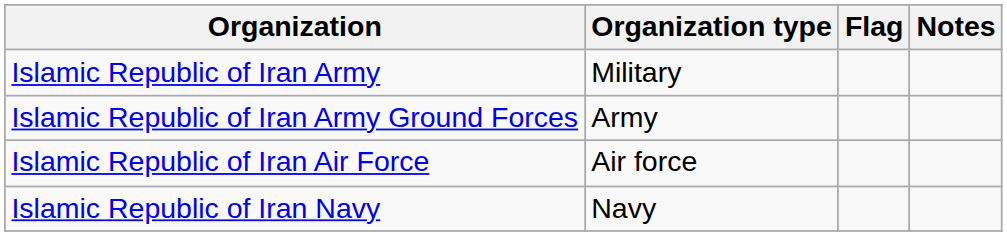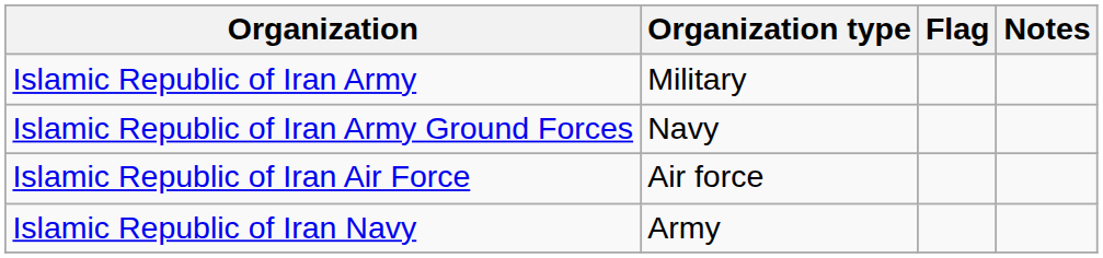Islamic Republic of Iran Army Ground Forces | Organization type: Army -> Navy
Islamic Republic of Iran Navy | Organization type: Navy -> Army
